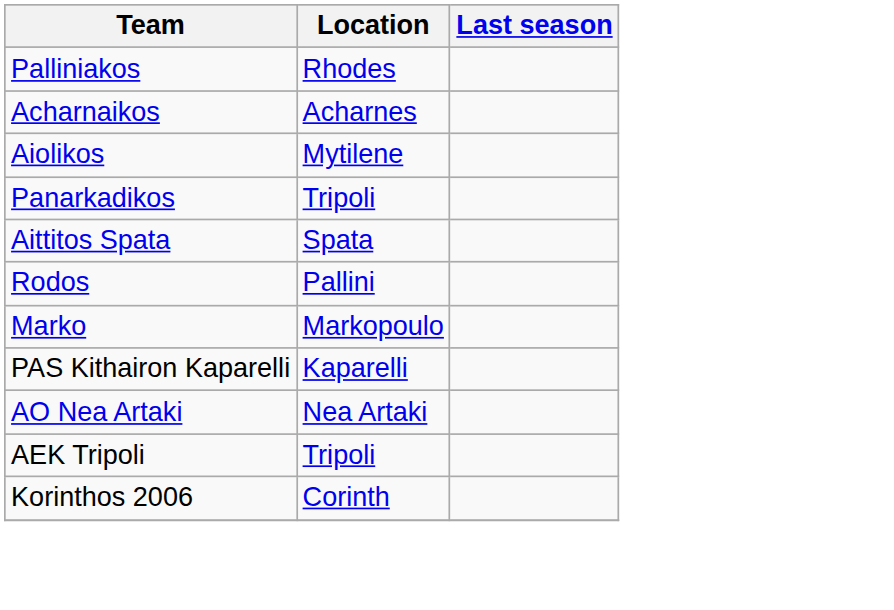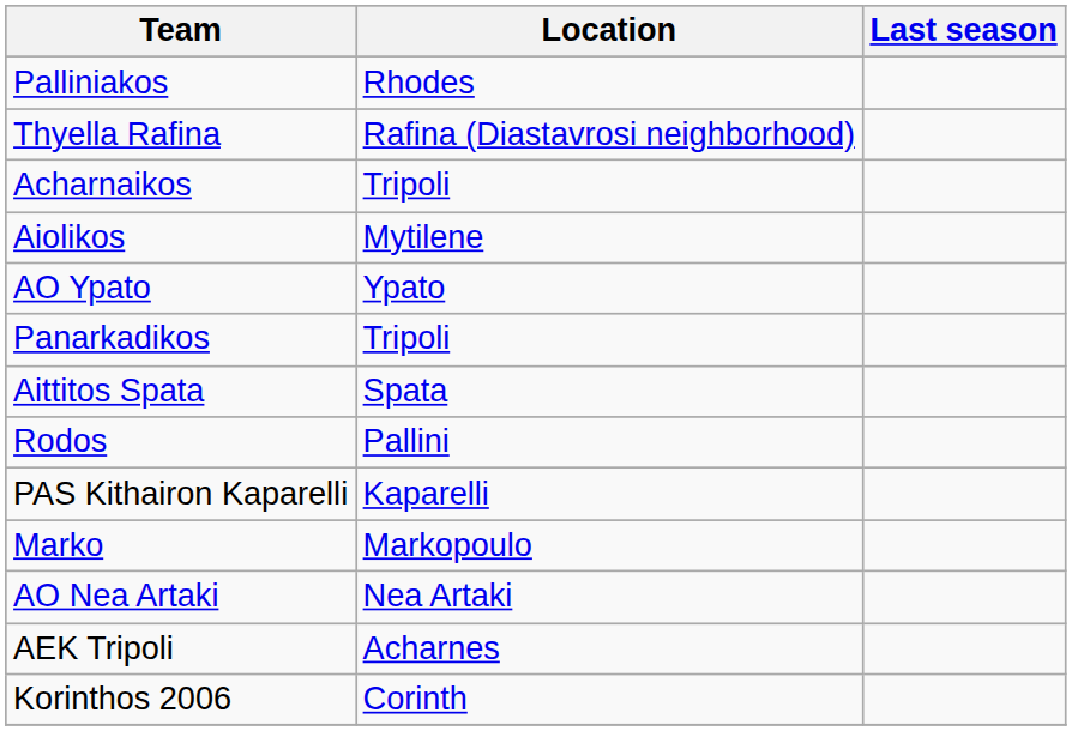+ row: Thyella Rafina | Rafina (Diastavrosi neighborhood)
Acharnaikos | Location: Acharnes -> Tripoli
+ row: AO Ypato | Ypato
rows swapped: Marko <-> PAS Kithairon Kaparelli
AEK Tripoli | Location: Tripoli -> Acharnes
